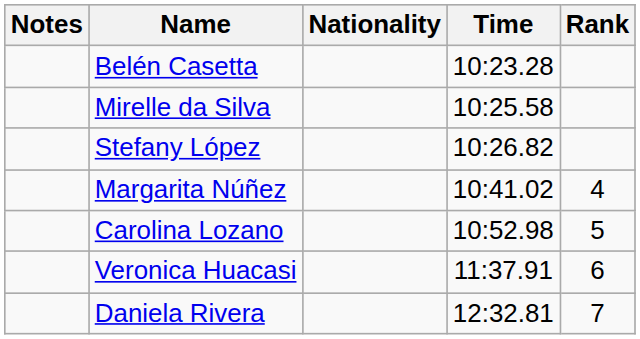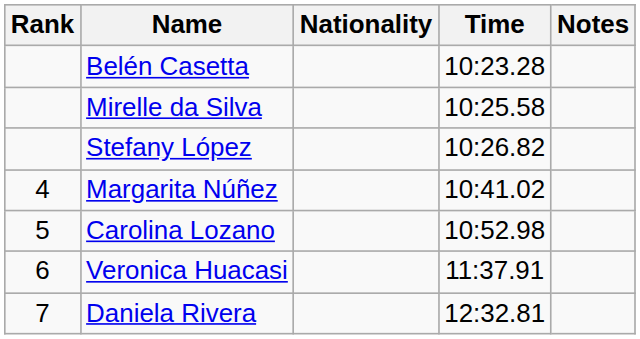columns swapped: Rank <-> Notes
